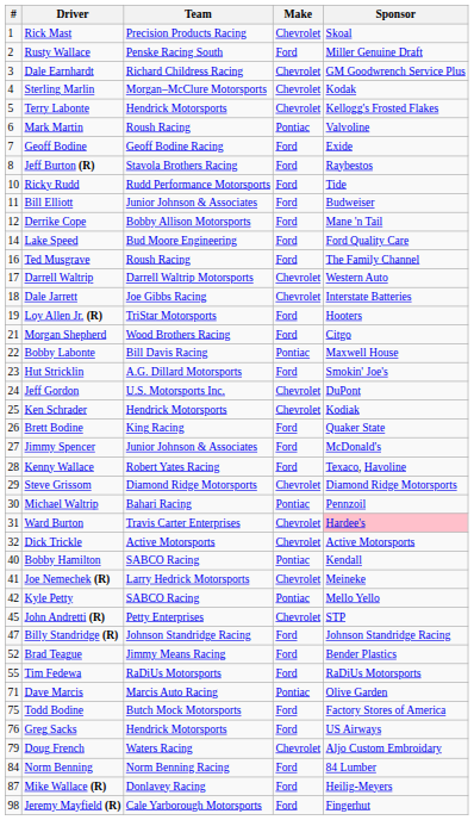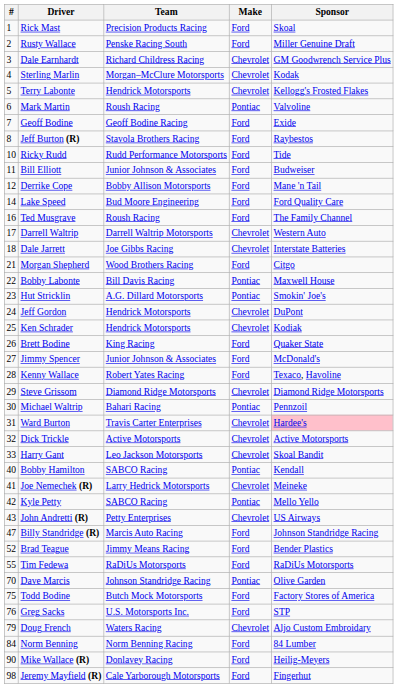Rick Mast | Make: Chevrolet -> Ford
- row: 19 | Loy Allen Jr. (R) | TriStar Motorsports | Ford | Hooters
Hut Stricklin | Make: Ford -> Pontiac
Jeff Gordon | Team: U.S. Motorsports Inc. -> Hendrick Motorsports
+ row: 33 | Harry Gant | Leo Jackson Motorsports | Chevrolet | Skoal Bandit
John Andretti (R) | #: 45 -> 43
John Andretti (R) | Sponsor: STP -> US Airways
Billy Standridge (R) | Team: Johnson Standridge Racing -> Marcis Auto Racing
Dave Marcis | #: 71 -> 70
Dave Marcis | Team: Marcis Auto Racing -> Johnson Standridge Racing
Greg Sacks | Team: Hendrick Motorsports -> U.S. Motorsports Inc.
Greg Sacks | Sponsor: US Airways -> STP
Mike Wallace (R) | #: 87 -> 90
